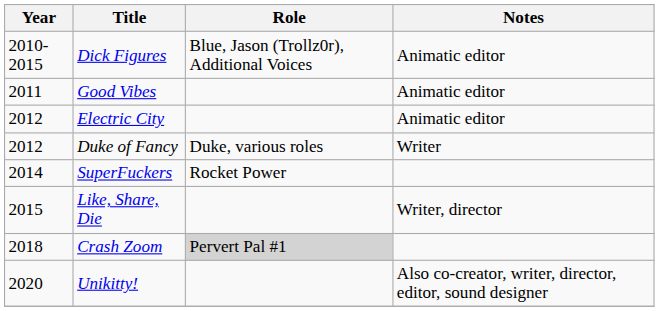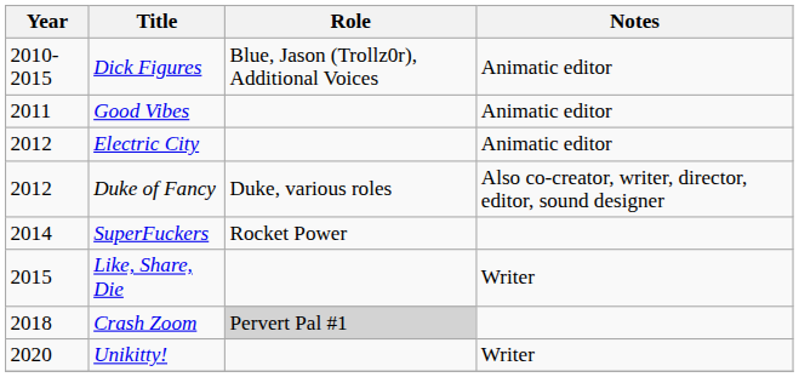Duke of Fancy | Notes: Writer -> Also co-creator, writer, director, editor, sound designer
Like, Share, Die | Notes: Writer, director -> Writer
Unikitty! | Notes: Also co-creator, writer, director, editor, sound designer -> Writer
